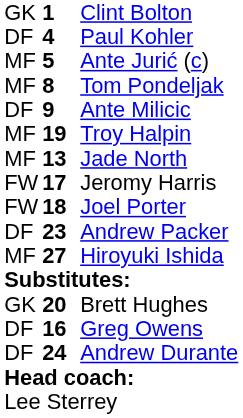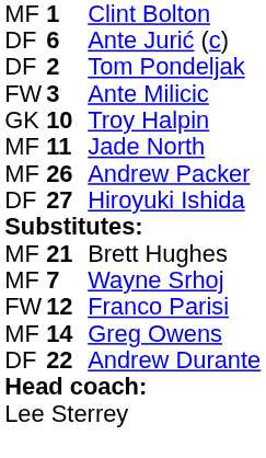Clint Bolton | column 1: GK -> MF
- row: DF | 4 | Paul Kohler
Ante Jurić (c) | column 1: MF -> DF
Ante Jurić (c) | column 2: 5 -> 6
Tom Pondeljak | column 1: MF -> DF
Tom Pondeljak | column 2: 8 -> 2
Ante Milicic | column 1: DF -> FW
Ante Milicic | column 2: 9 -> 3
Troy Halpin | column 1: MF -> GK
Troy Halpin | column 2: 19 -> 10
Jade North | column 2: 13 -> 11
- row: FW | 17 | Jeromy Harris
- row: FW | 18 | Joel Porter
Andrew Packer | column 1: DF -> MF
Andrew Packer | column 2: 23 -> 26
Hiroyuki Ishida | column 1: MF -> DF
Brett Hughes | column 1: GK -> MF
Brett Hughes | column 2: 20 -> 21
+ row: MF | 7 | Wayne Srhoj
+ row: FW | 12 | Franco Parisi
Greg Owens | column 1: DF -> MF
Greg Owens | column 2: 16 -> 14
Andrew Durante | column 2: 24 -> 22
